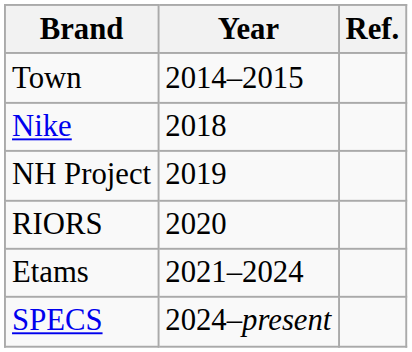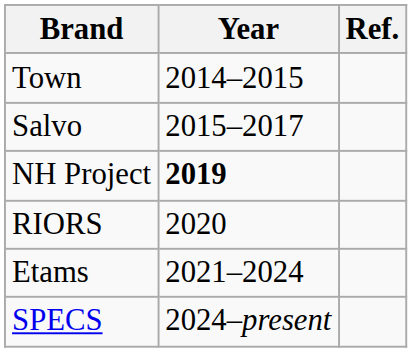+ row: Salvo | 2015–2017
- row: Nike | 2018
NH Project | Year: normal -> bold
